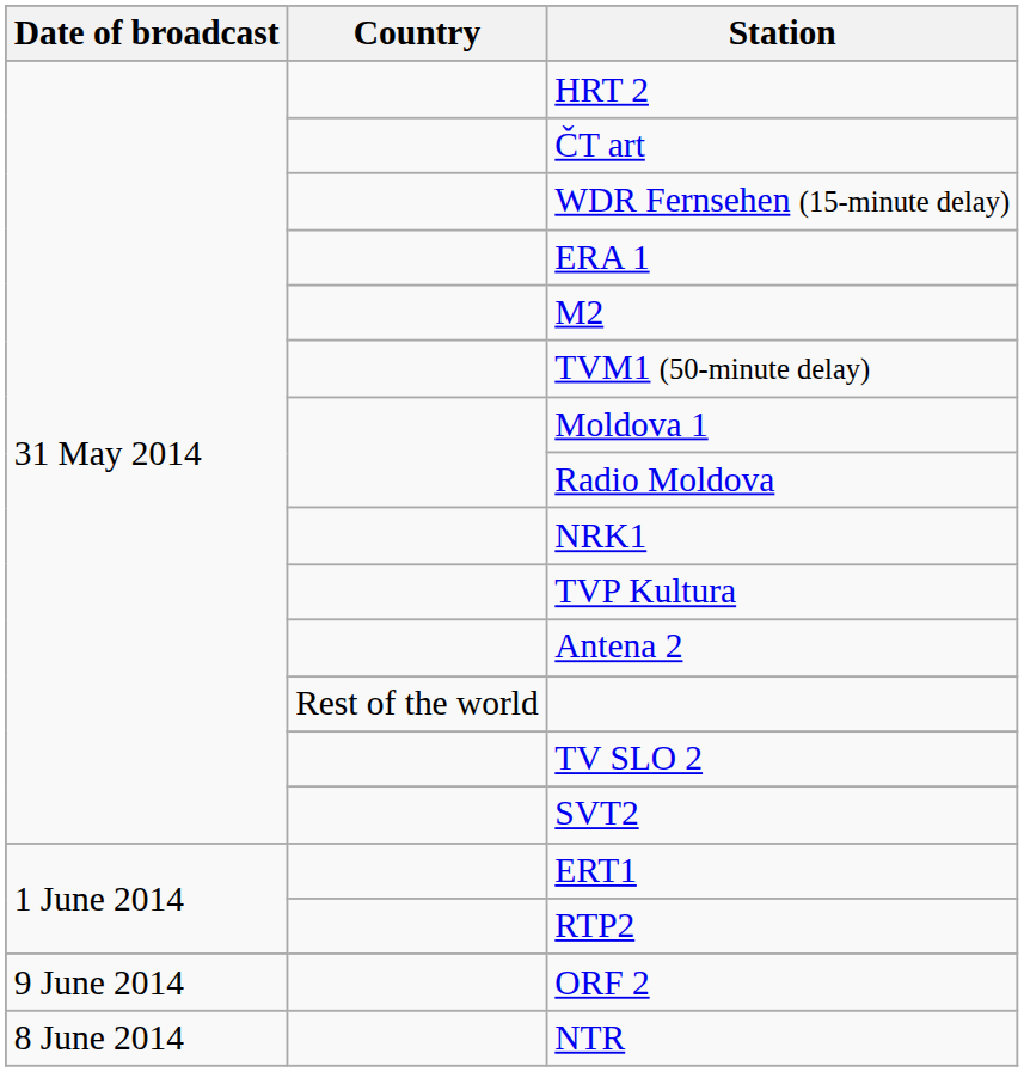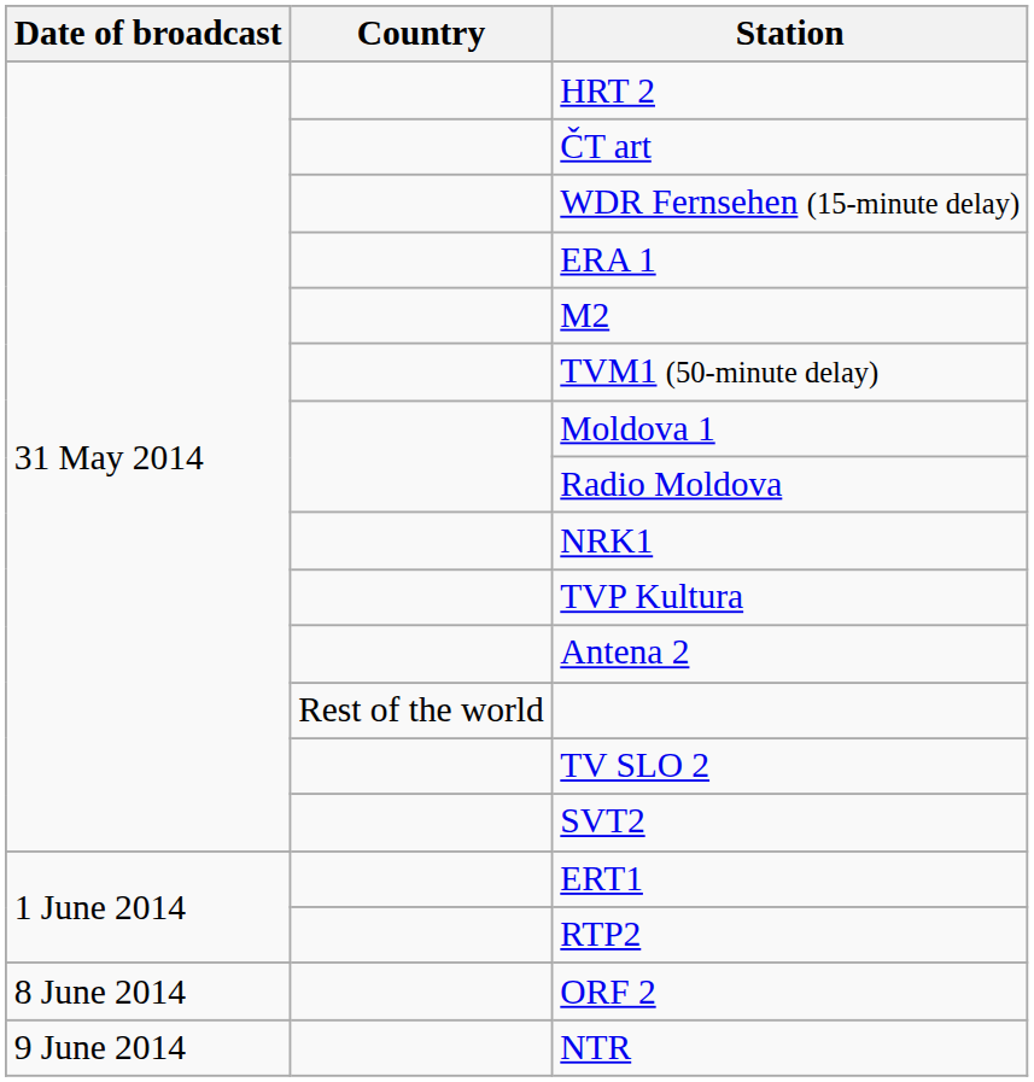ORF 2 | Date of broadcast: 9 June 2014 -> 8 June 2014
NTR | Date of broadcast: 8 June 2014 -> 9 June 2014
